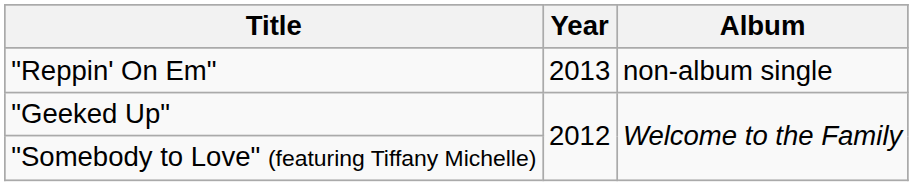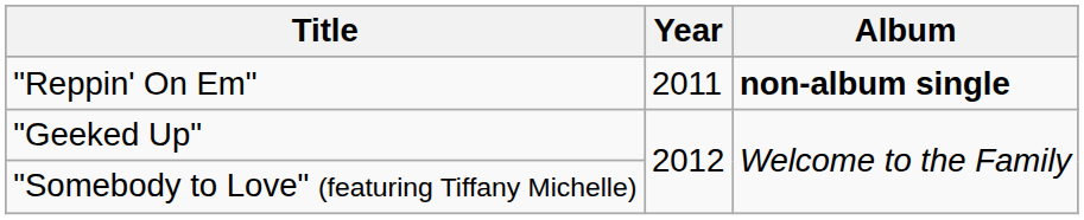"Reppin' On Em" | Year: 2013 -> 2011
"Reppin' On Em" | Album: normal -> bold
